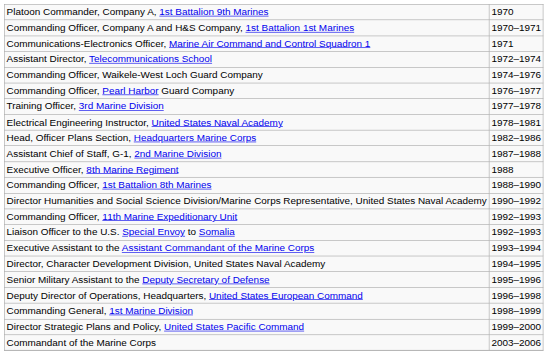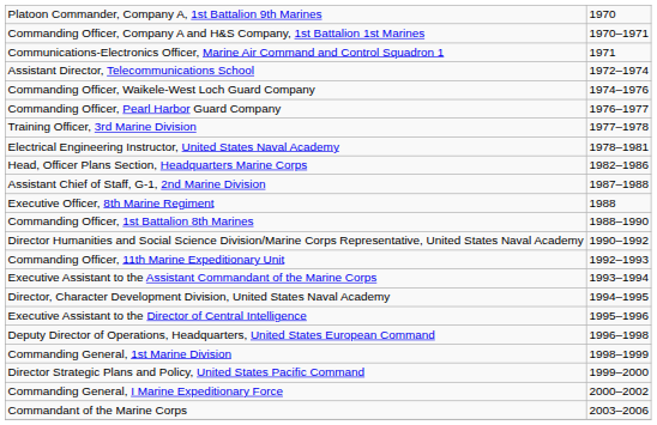- row: Liaison Officer to the U.S. Special Envoy to Somalia | 1992–1993
- row: Senior Military Assistant to the Deputy Secretary of Defense | 1995–1996
+ row: Executive Assistant to the Director of Central Intelligence | 1995–1996
+ row: Commanding General, I Marine Expeditionary Force | 2000–2002
